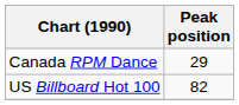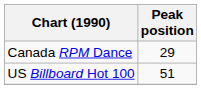US Billboard Hot 100 | Peak position: 82 -> 51
